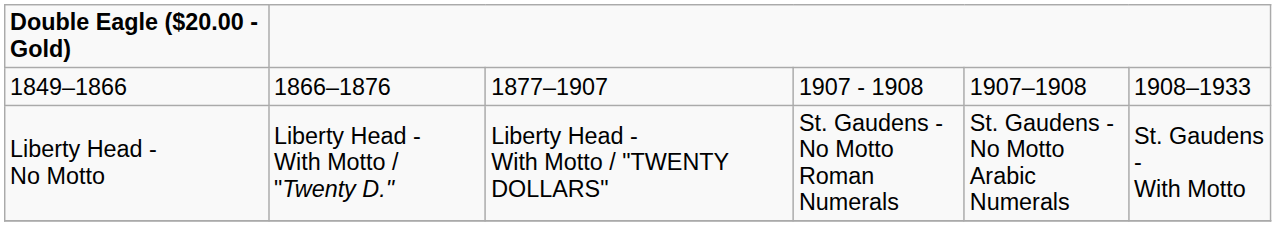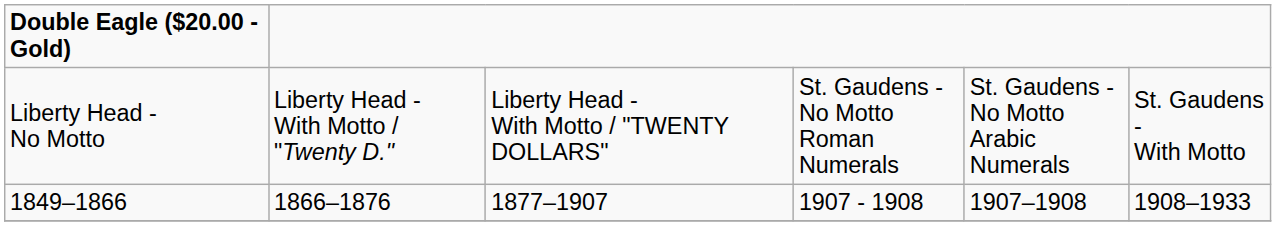rows swapped: Liberty Head - No Motto <-> 1849–1866
